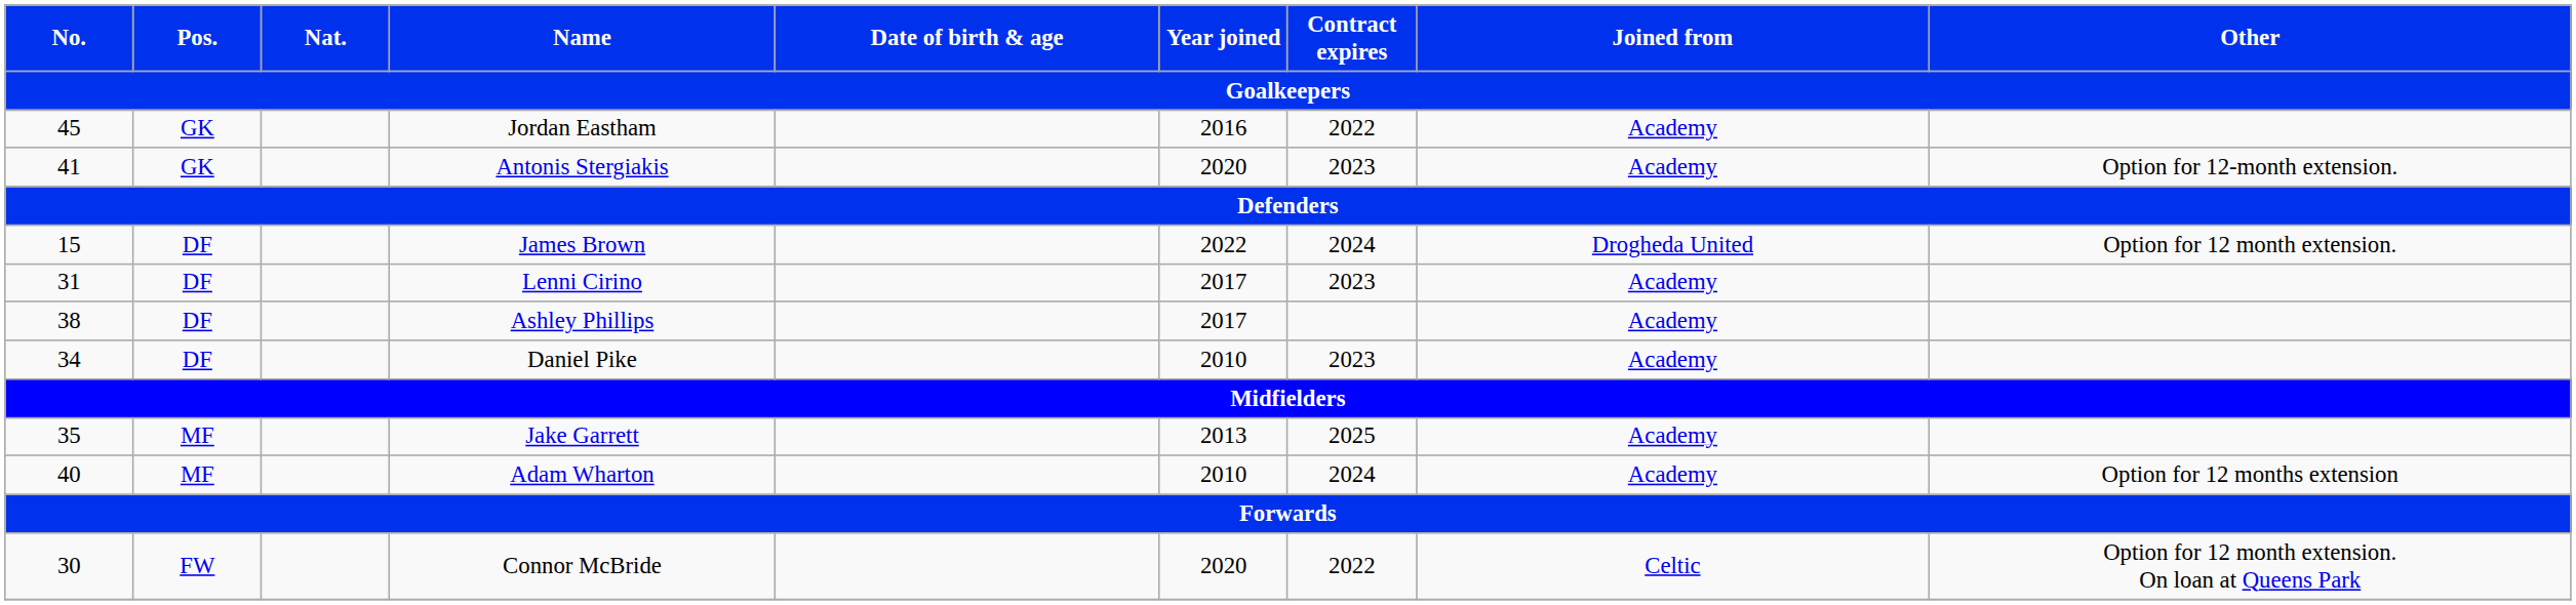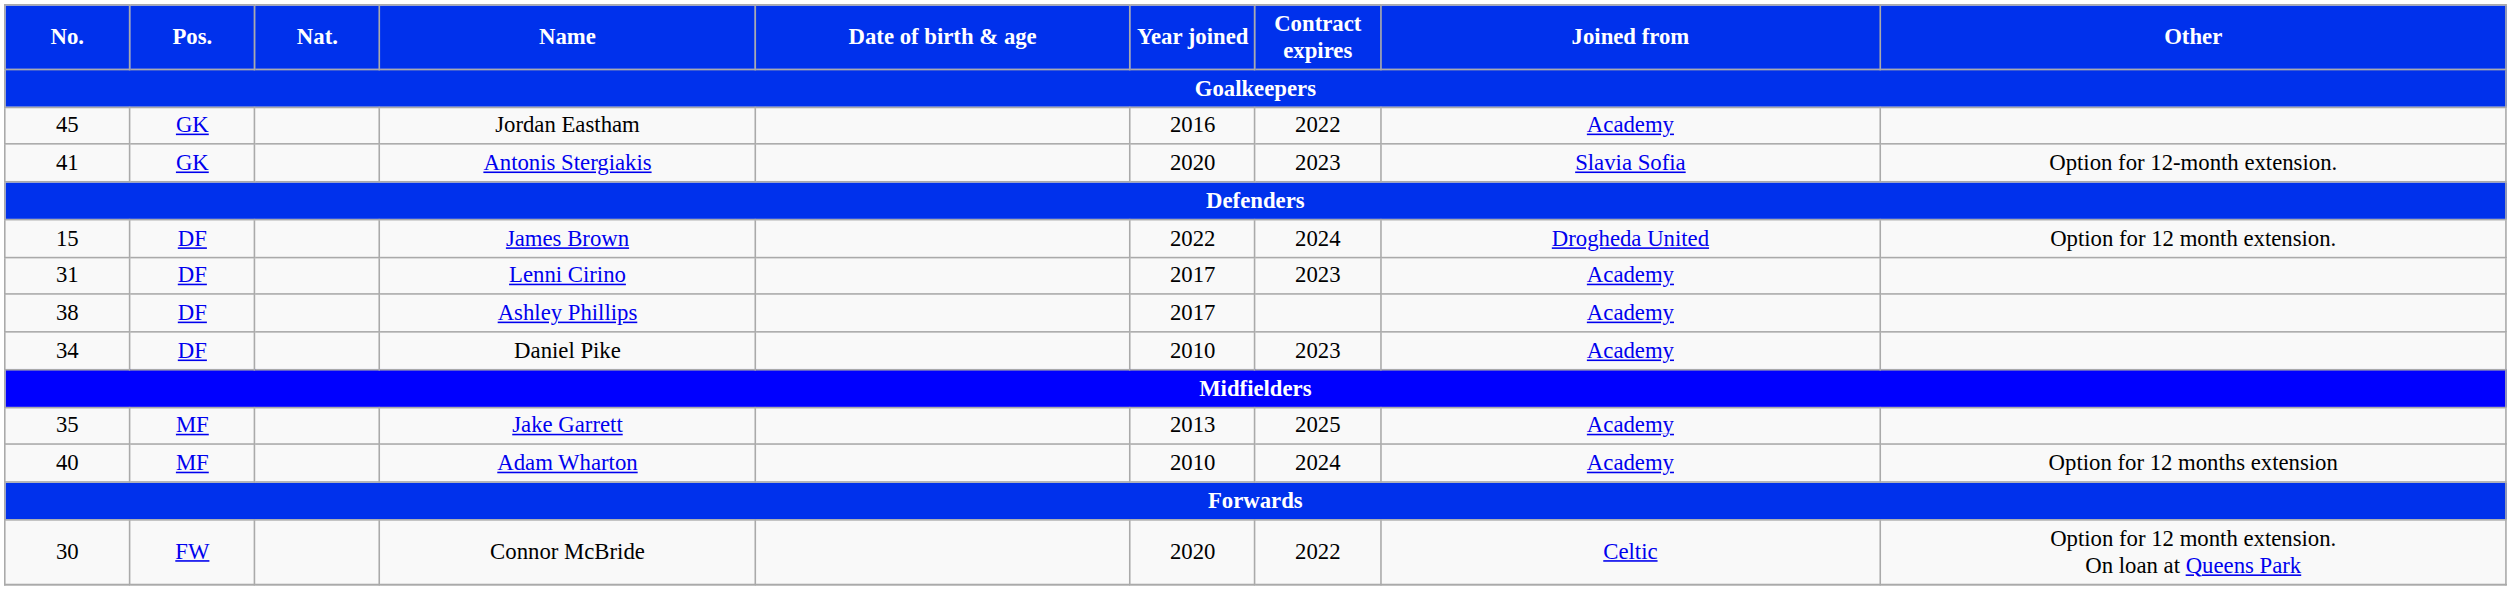Antonis Stergiakis | Joined from: Academy -> Slavia Sofia
